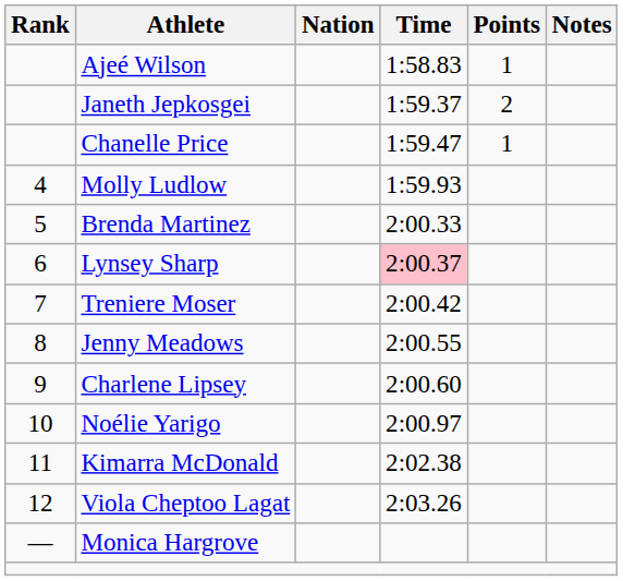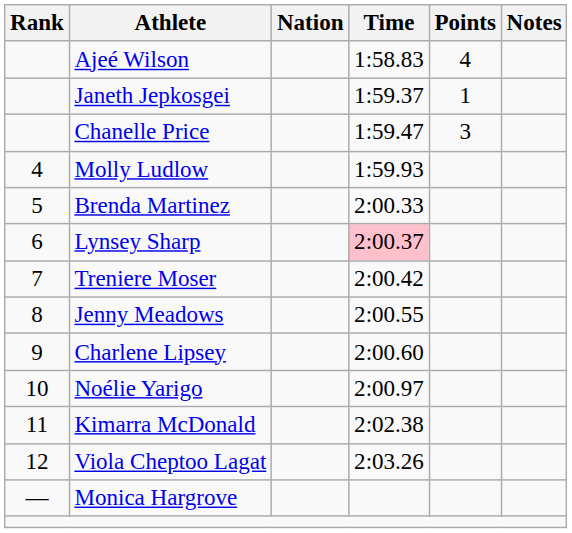Ajeé Wilson | Points: 1 -> 4
Janeth Jepkosgei | Points: 2 -> 1
Chanelle Price | Points: 1 -> 3
